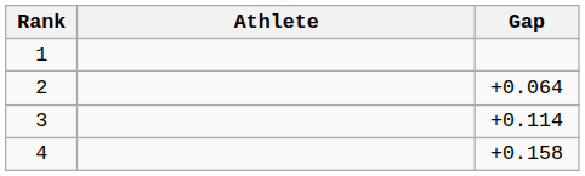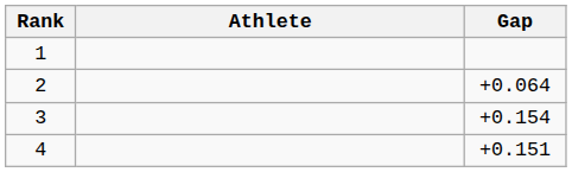3 | Gap: +0.114 -> +0.154
4 | Gap: +0.158 -> +0.151
